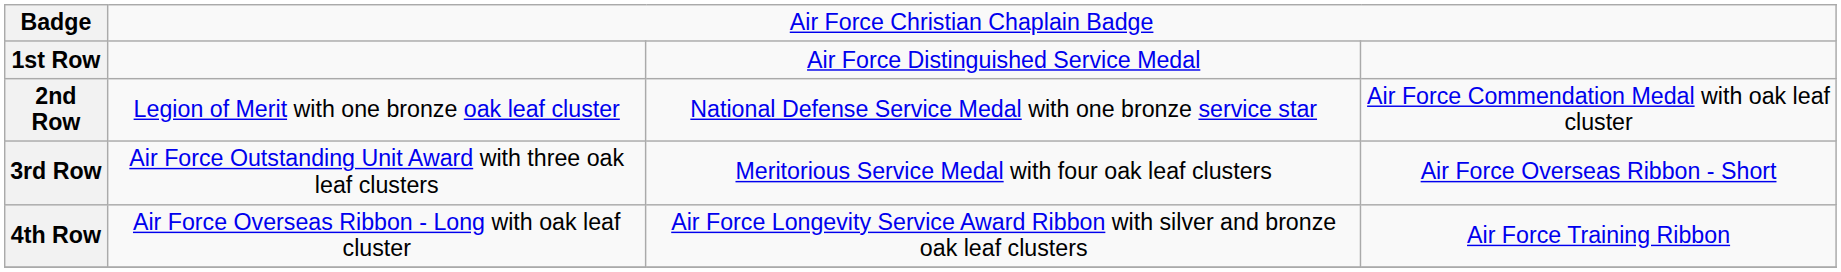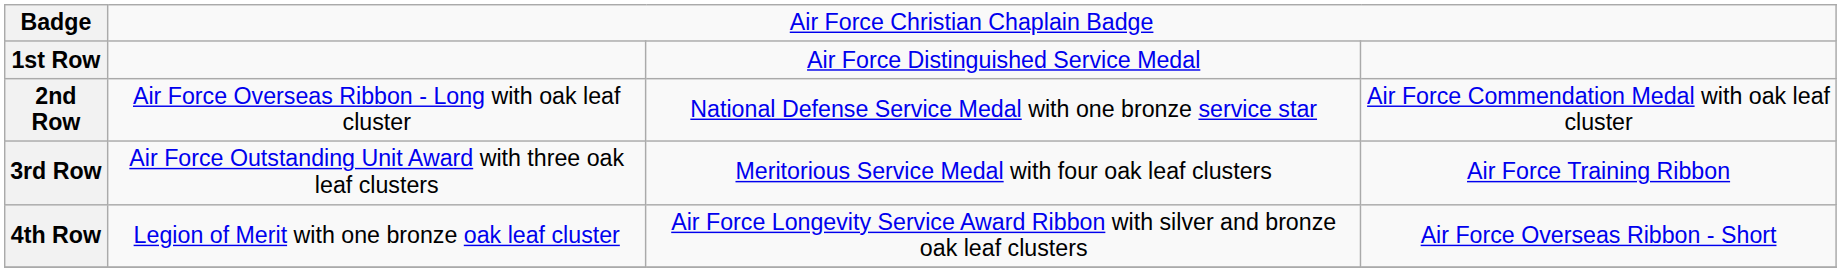2nd Row | column 2: Legion of Merit with one bronze oak leaf cluster -> Air Force Overseas Ribbon - Long with oak leaf cluster
3rd Row | column 4: Air Force Overseas Ribbon - Short -> Air Force Training Ribbon
4th Row | column 2: Air Force Overseas Ribbon - Long with oak leaf cluster -> Legion of Merit with one bronze oak leaf cluster
4th Row | column 4: Air Force Training Ribbon -> Air Force Overseas Ribbon - Short
